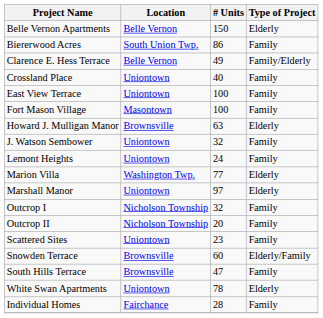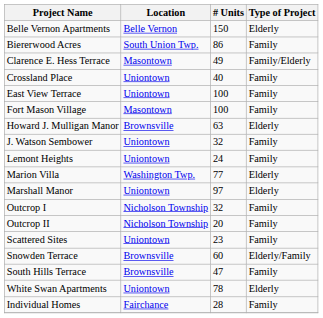Clarence E. Hess Terrace | Location: Belle Vernon -> Masontown
